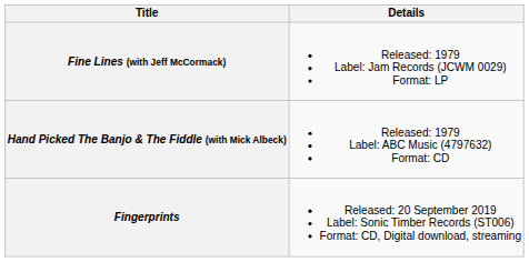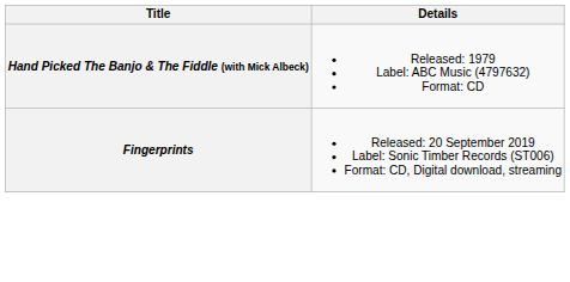- row: Fine Lines (with Jeff McCormack) | Released: 1979 Label: Jam Records (JCWM 0029) Format: LP
